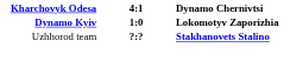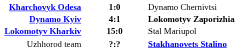Kharchovyk Odesa | column 2: 4:1 -> 1:0
Kharchovyk Odesa | column 3: bold -> normal
Dynamo Kyiv | column 2: 1:0 -> 4:1
+ row: Lokomotyv Kharkiv | 15:0 | Stal Mariupol
